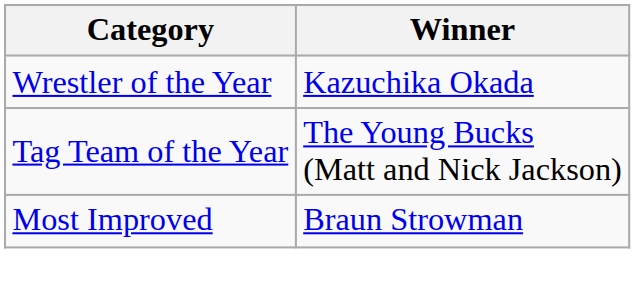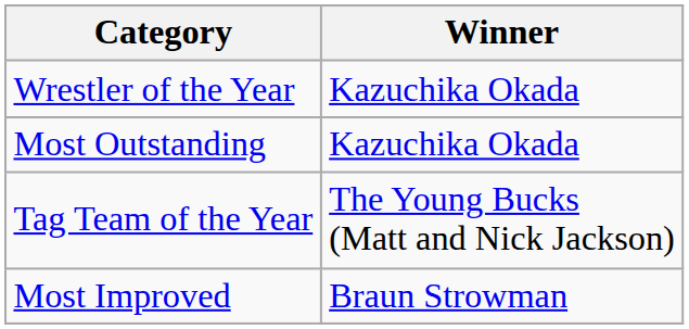+ row: Most Outstanding | Kazuchika Okada
